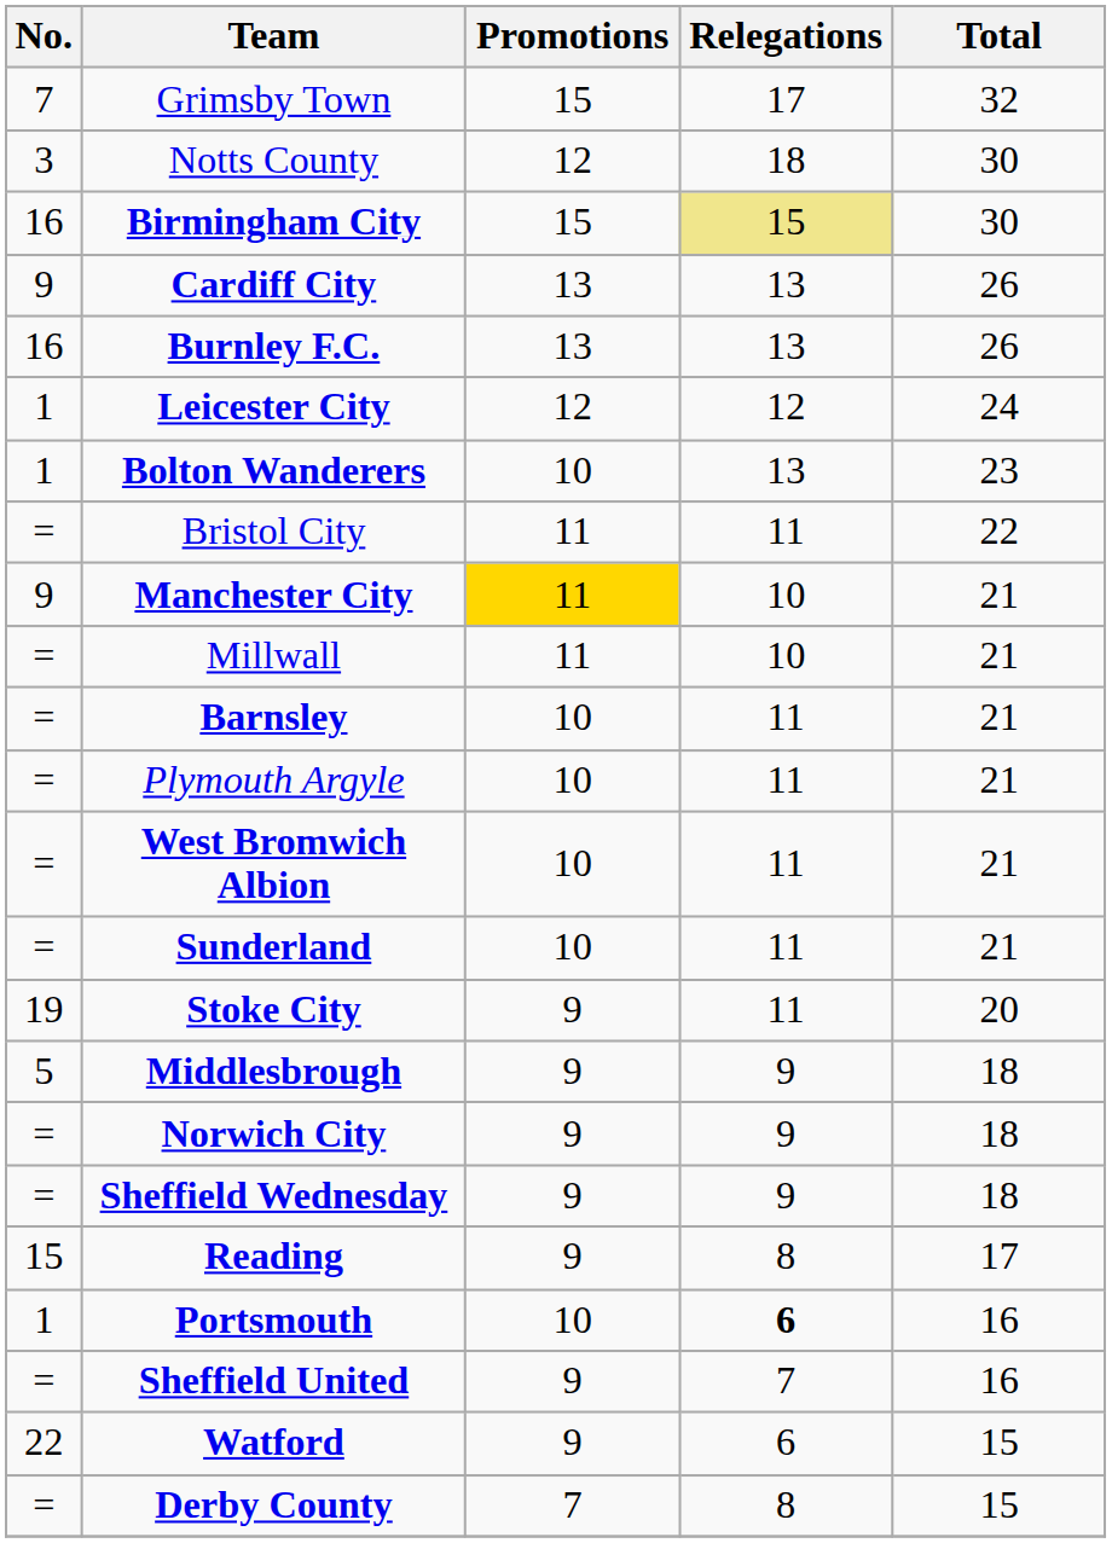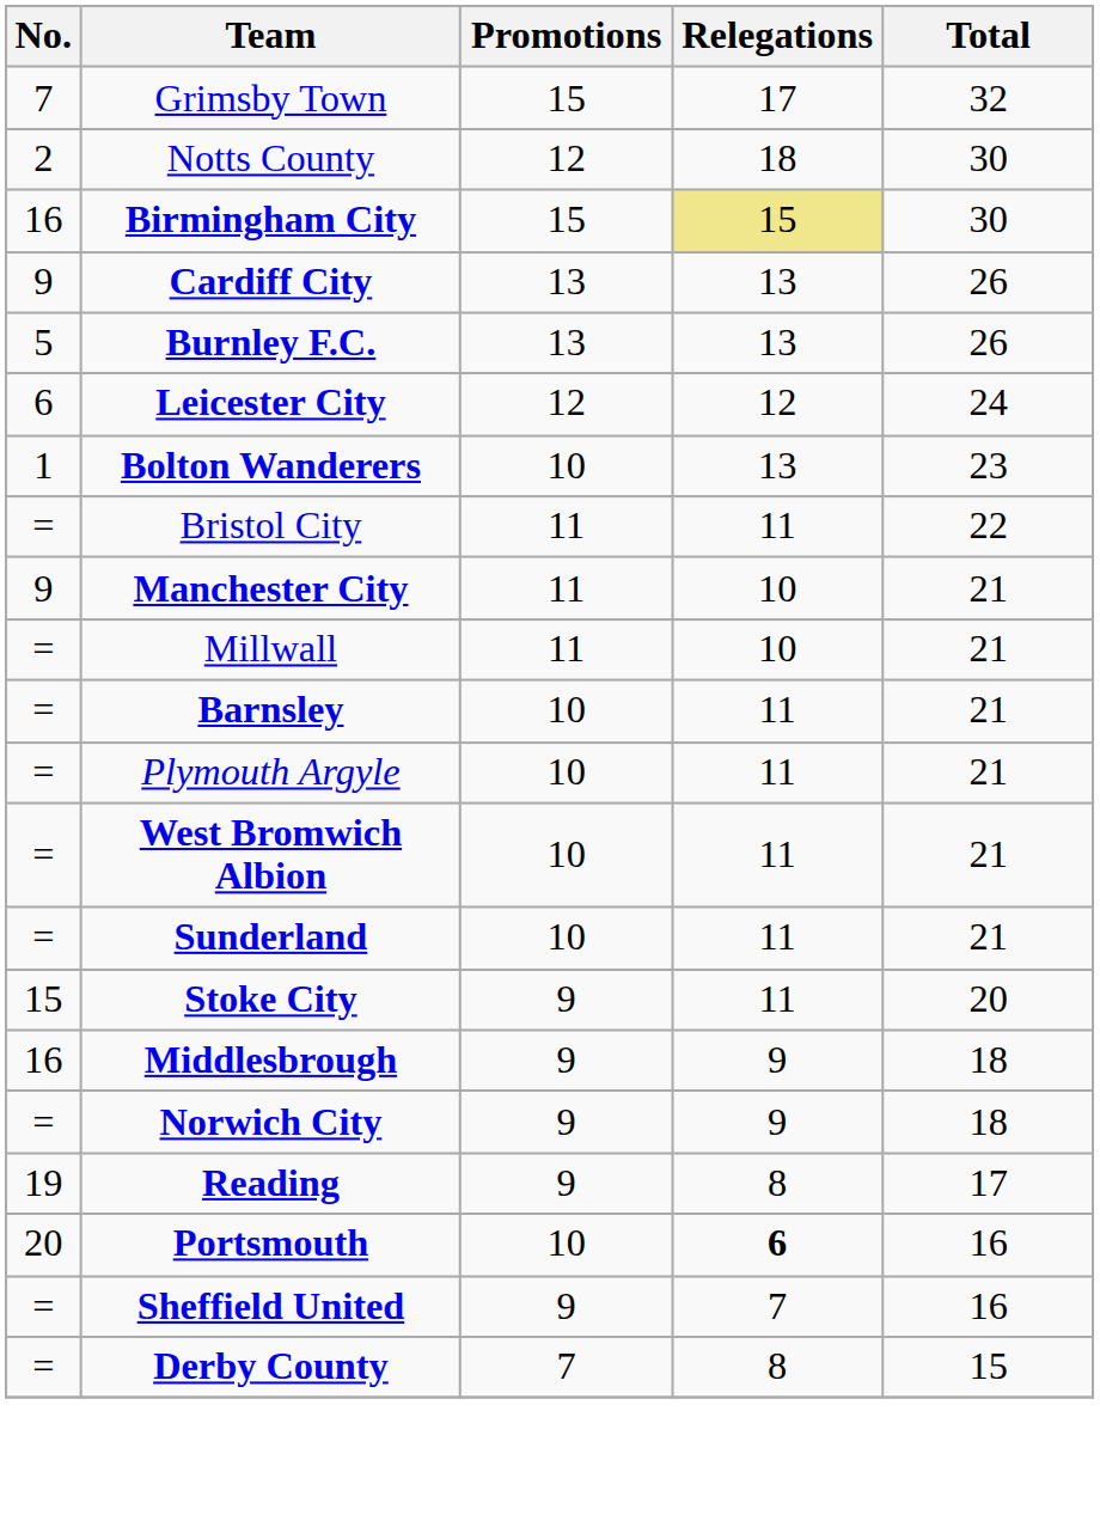Notts County | No.: 3 -> 2
Burnley F.C. | No.: 16 -> 5
Leicester City | No.: 1 -> 6
Manchester City | Promotions: gold background -> no background
Stoke City | No.: 19 -> 15
Middlesbrough | No.: 5 -> 16
- row: = | Sheffield Wednesday | 9 | 9 | 18
Reading | No.: 15 -> 19
Portsmouth | No.: 1 -> 20
- row: 22 | Watford | 9 | 6 | 15
